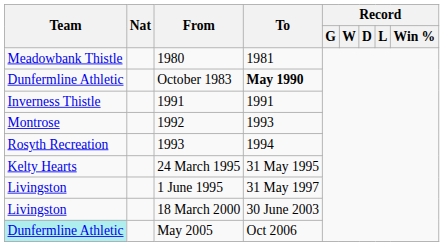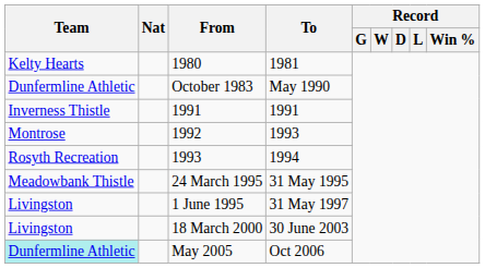1980 | Team: Meadowbank Thistle -> Kelty Hearts
October 1983 | To: bold -> normal
24 March 1995 | Team: Kelty Hearts -> Meadowbank Thistle
